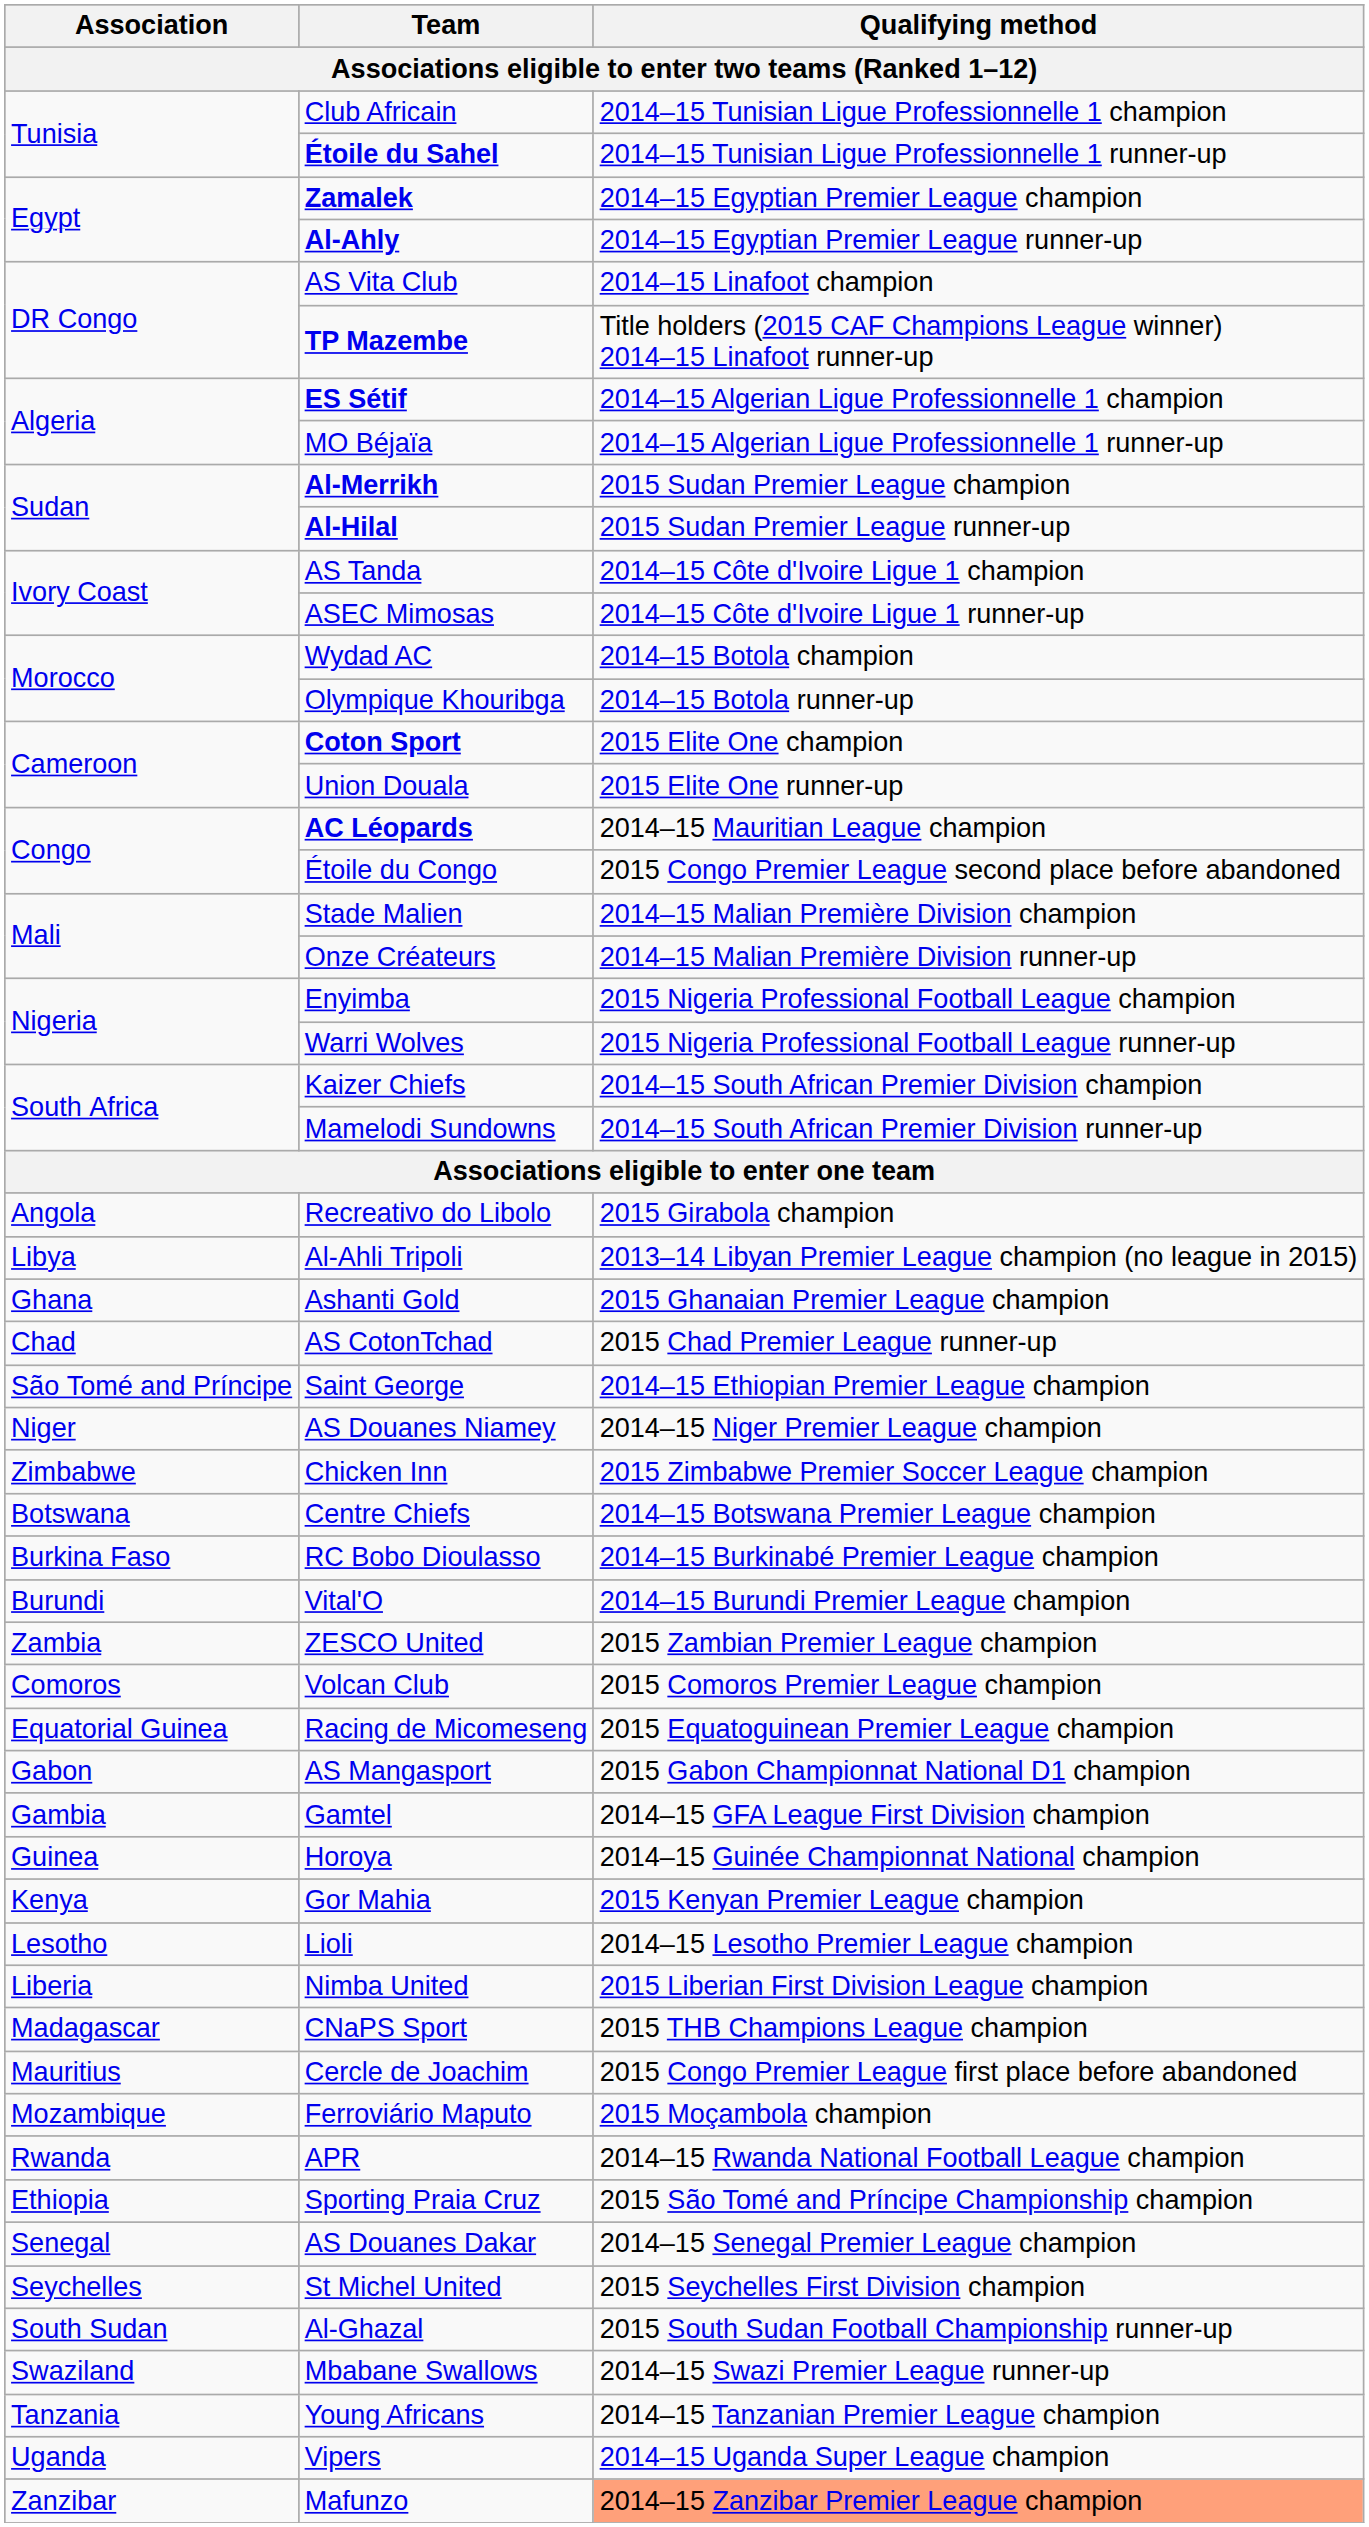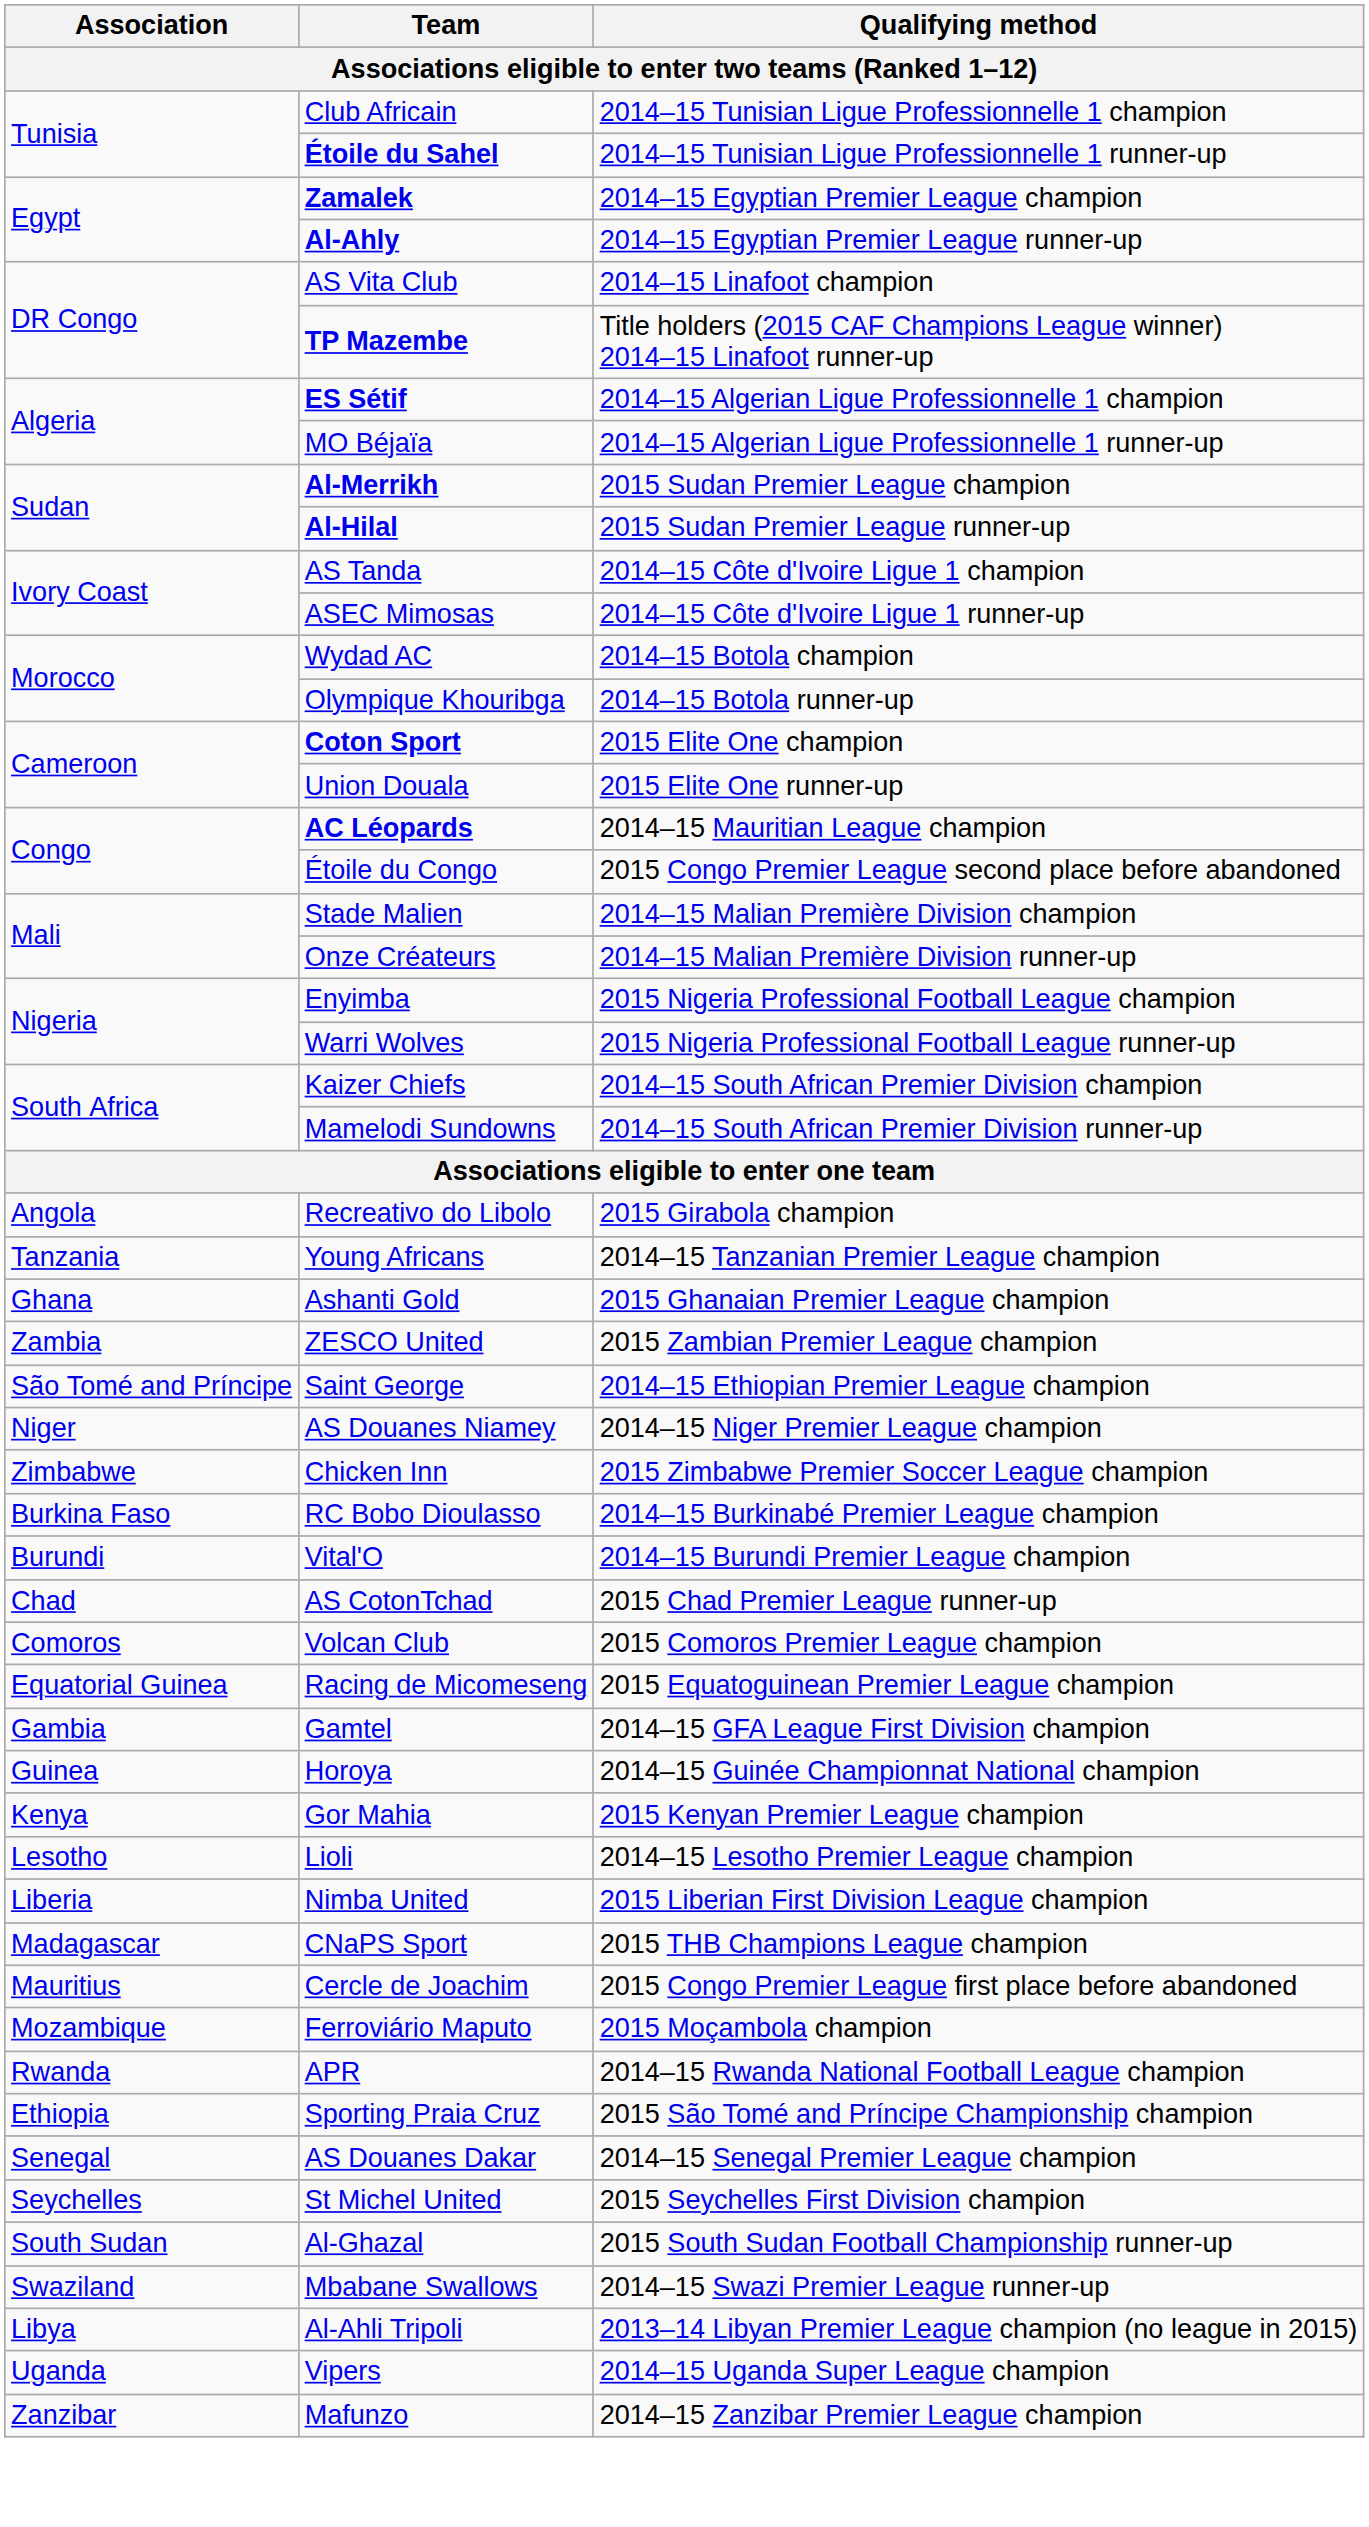rows swapped: Al-Ahli Tripoli <-> Young Africans
rows swapped: ZESCO United <-> AS CotonTchad
- row: Botswana | Centre Chiefs | 2014–15 Botswana Premier League champion
- row: Gabon | AS Mangasport | 2015 Gabon Championnat National D1 champion
Mafunzo | Qualifying method: lightsalmon background -> no background
